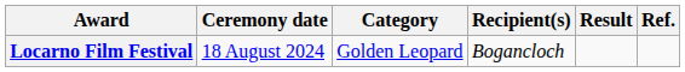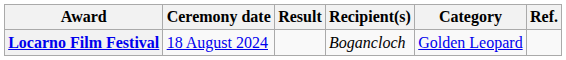columns swapped: Category <-> Result
